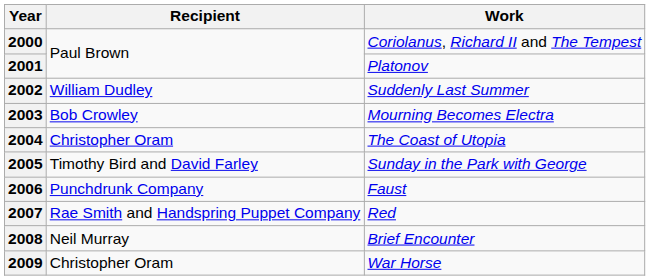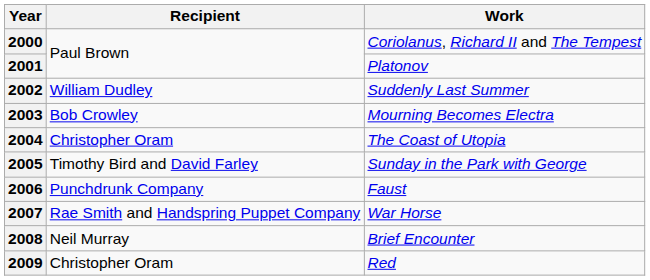2007 | Work: Red -> War Horse
2009 | Work: War Horse -> Red
